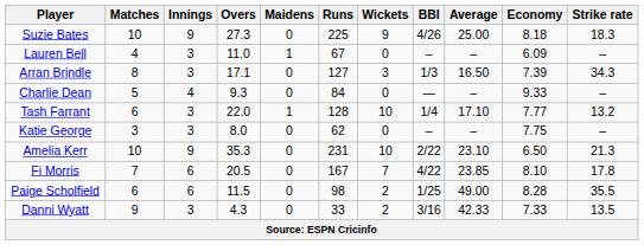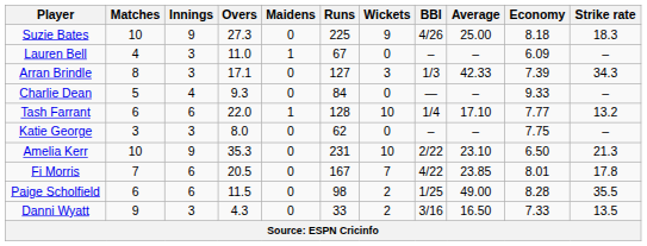Arran Brindle | Average: 16.50 -> 42.33
Tash Farrant | Innings: 3 -> 6
Fi Morris | Economy: 8.10 -> 8.01
Danni Wyatt | Average: 42.33 -> 16.50
